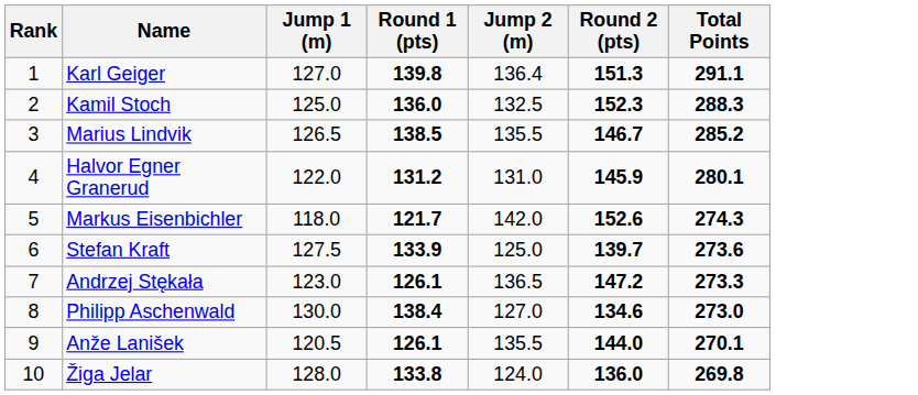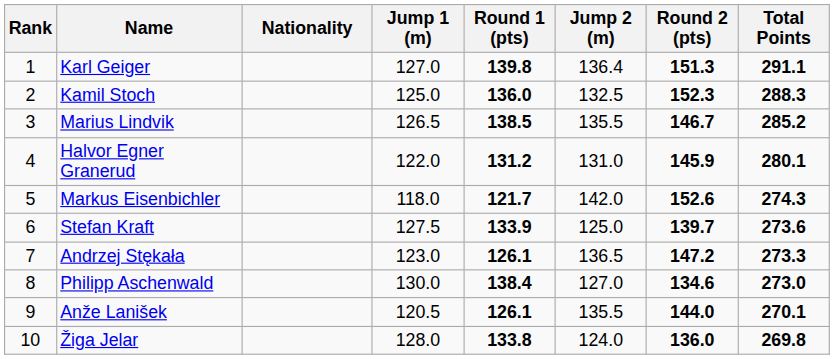+ column: Nationality
